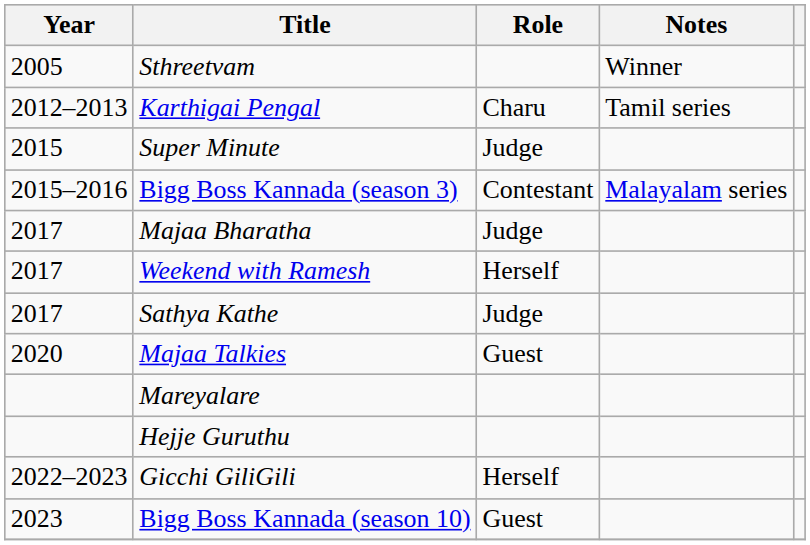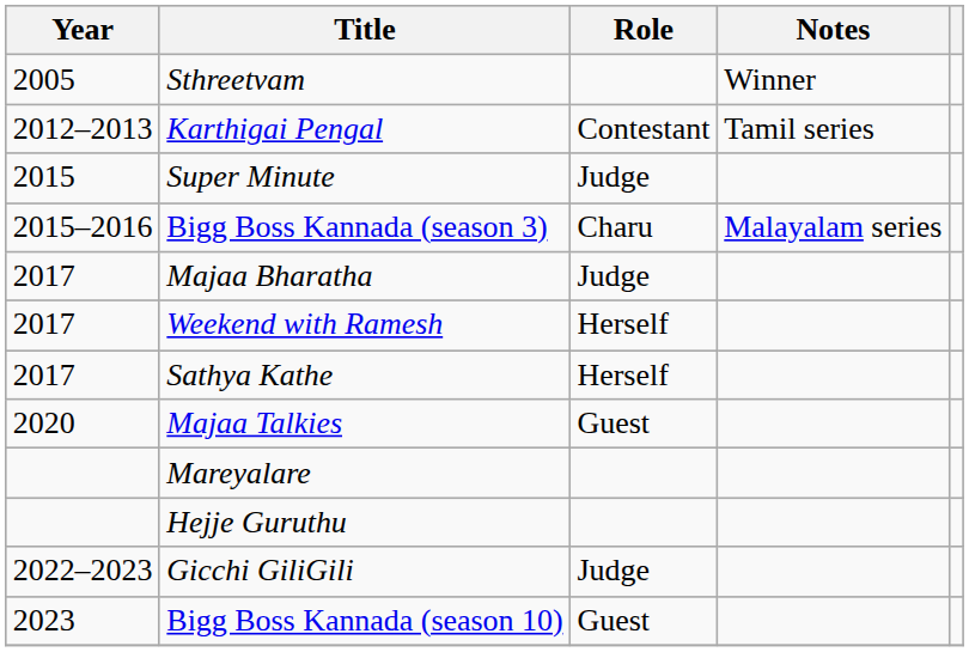Karthigai Pengal | Role: Charu -> Contestant
Bigg Boss Kannada (season 3) | Role: Contestant -> Charu
Sathya Kathe | Role: Judge -> Herself
Gicchi GiliGili | Role: Herself -> Judge
